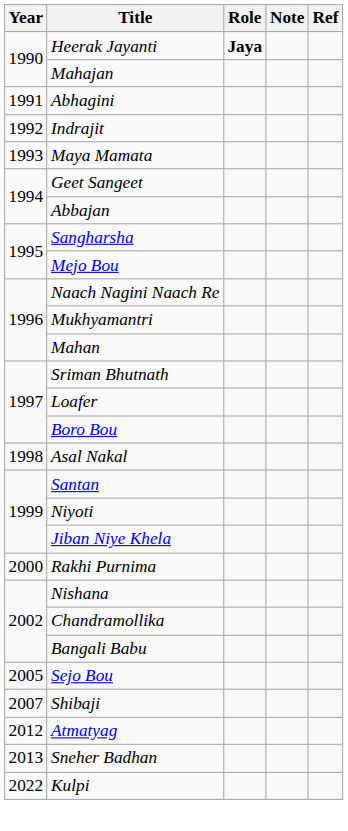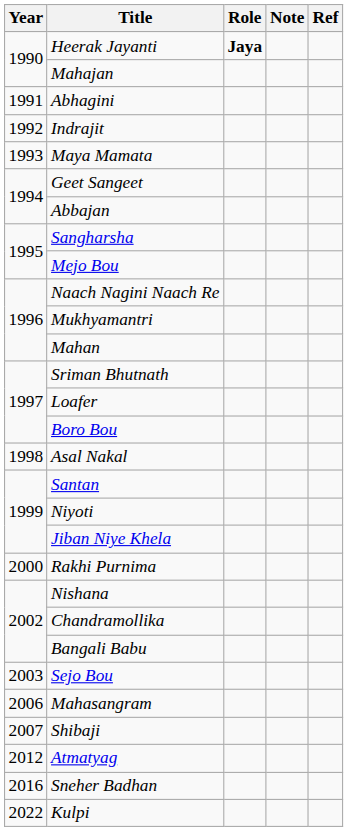Sejo Bou | Year: 2005 -> 2003
+ row: 2006 | Mahasangram
Sneher Badhan | Year: 2013 -> 2016
